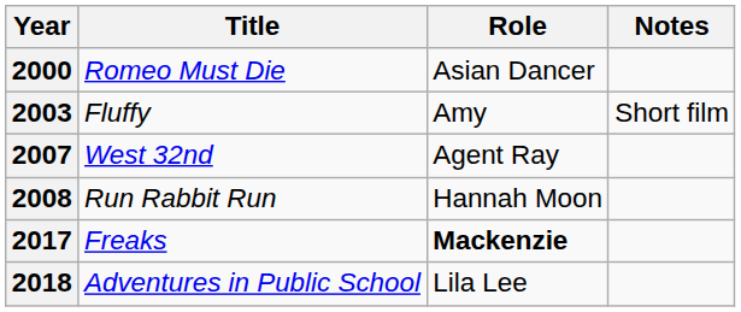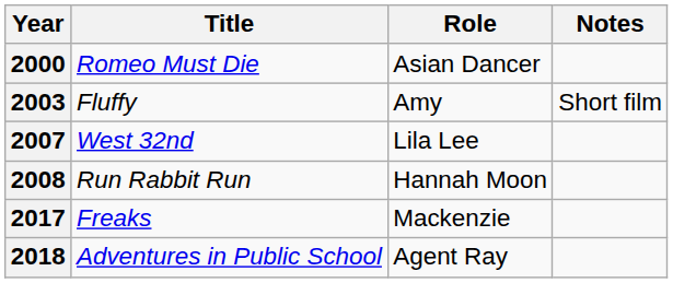2007 | Role: Agent Ray -> Lila Lee
2017 | Role: bold -> normal
2018 | Role: Lila Lee -> Agent Ray
